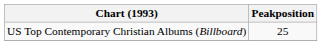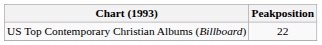US Top Contemporary Christian Albums (Billboard) | Peakposition: 25 -> 22
